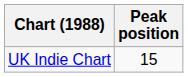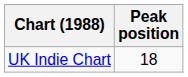UK Indie Chart | Peak position: 15 -> 18
